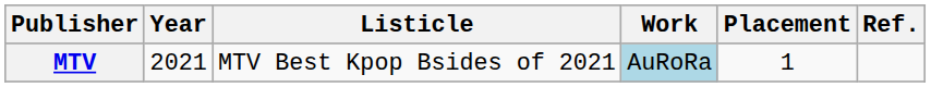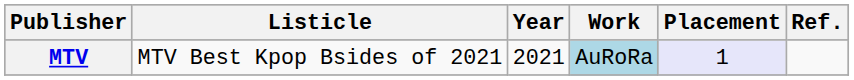columns swapped: Year <-> Listicle
MTV | Placement: no background -> lavender background
